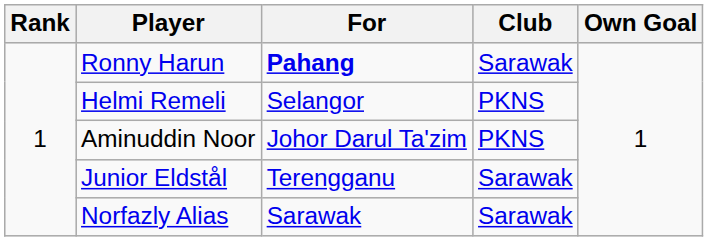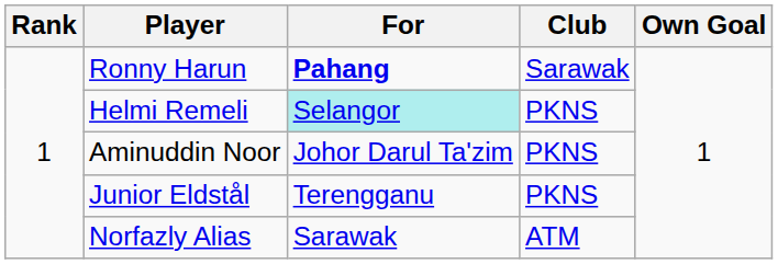Helmi Remeli | For: no background -> paleturquoise background
Junior Eldstål | Club: Sarawak -> PKNS
Norfazly Alias | Club: Sarawak -> ATM
